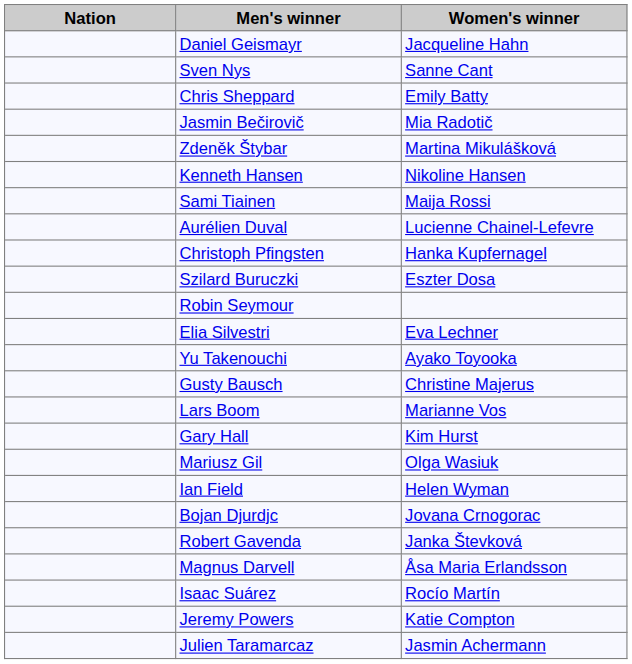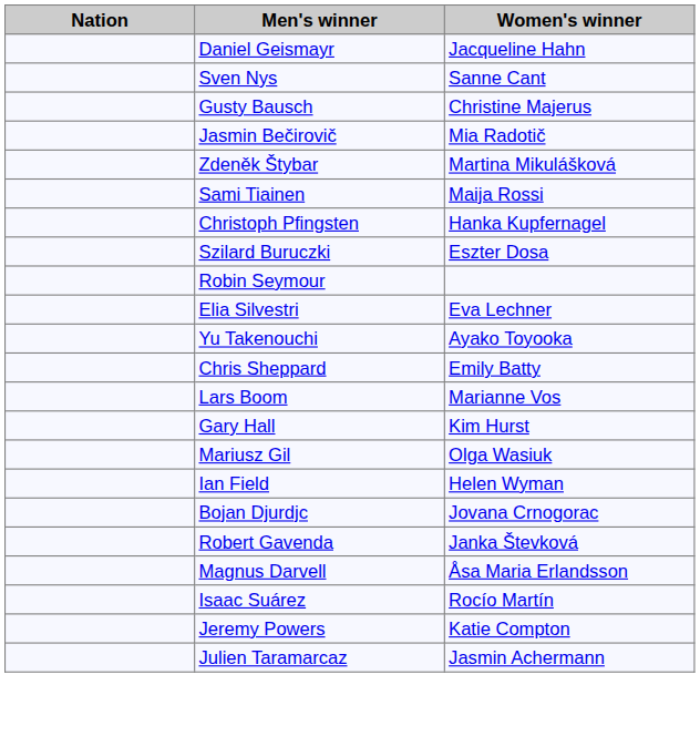rows swapped: Chris Sheppard <-> Gusty Bausch
- row: Kenneth Hansen | Nikoline Hansen
- row: Aurélien Duval | Lucienne Chainel-Lefevre
